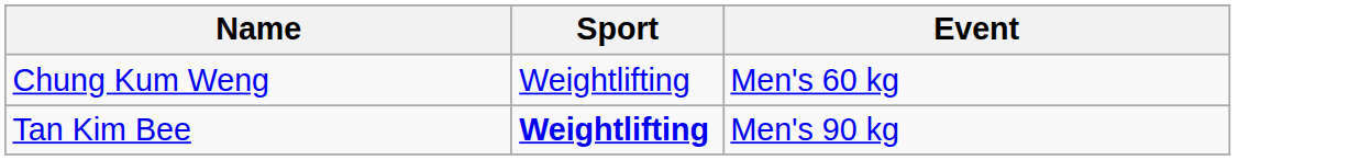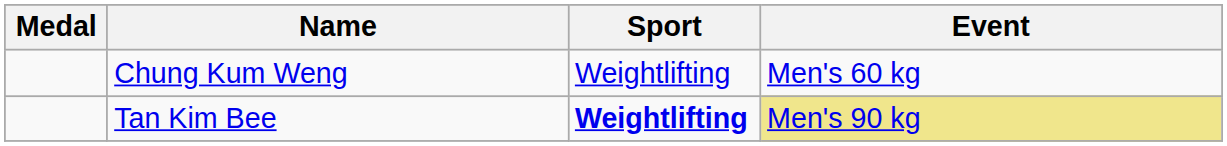+ column: Medal
Tan Kim Bee | Event: no background -> khaki background
